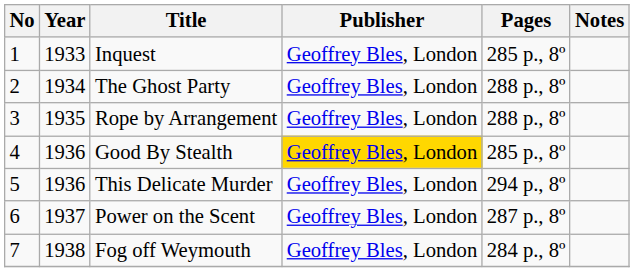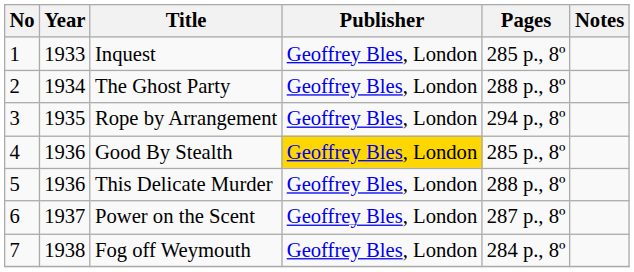Rope by Arrangement | Pages: 288 p., 8º -> 294 p., 8º
This Delicate Murder | Pages: 294 p., 8º -> 288 p., 8º
